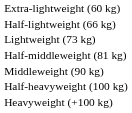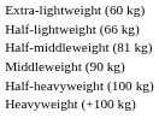- row: Lightweight (73 kg)
